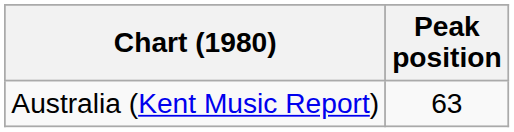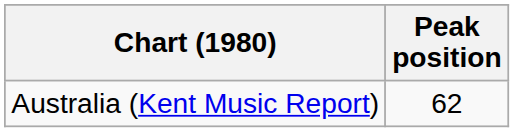Australia (Kent Music Report) | Peak position: 63 -> 62
